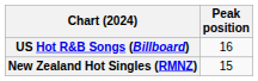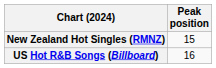rows swapped: New Zealand Hot Singles (RMNZ) <-> US Hot R&B Songs (Billboard)
